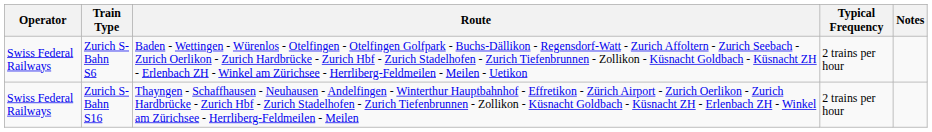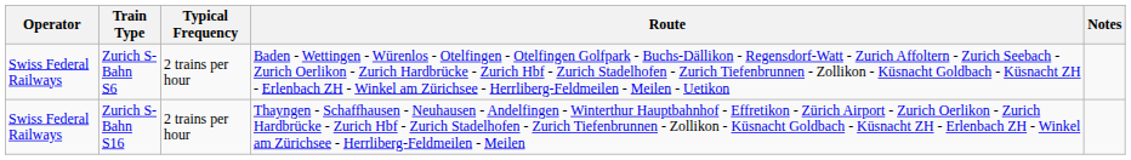columns swapped: Route <-> Typical Frequency
